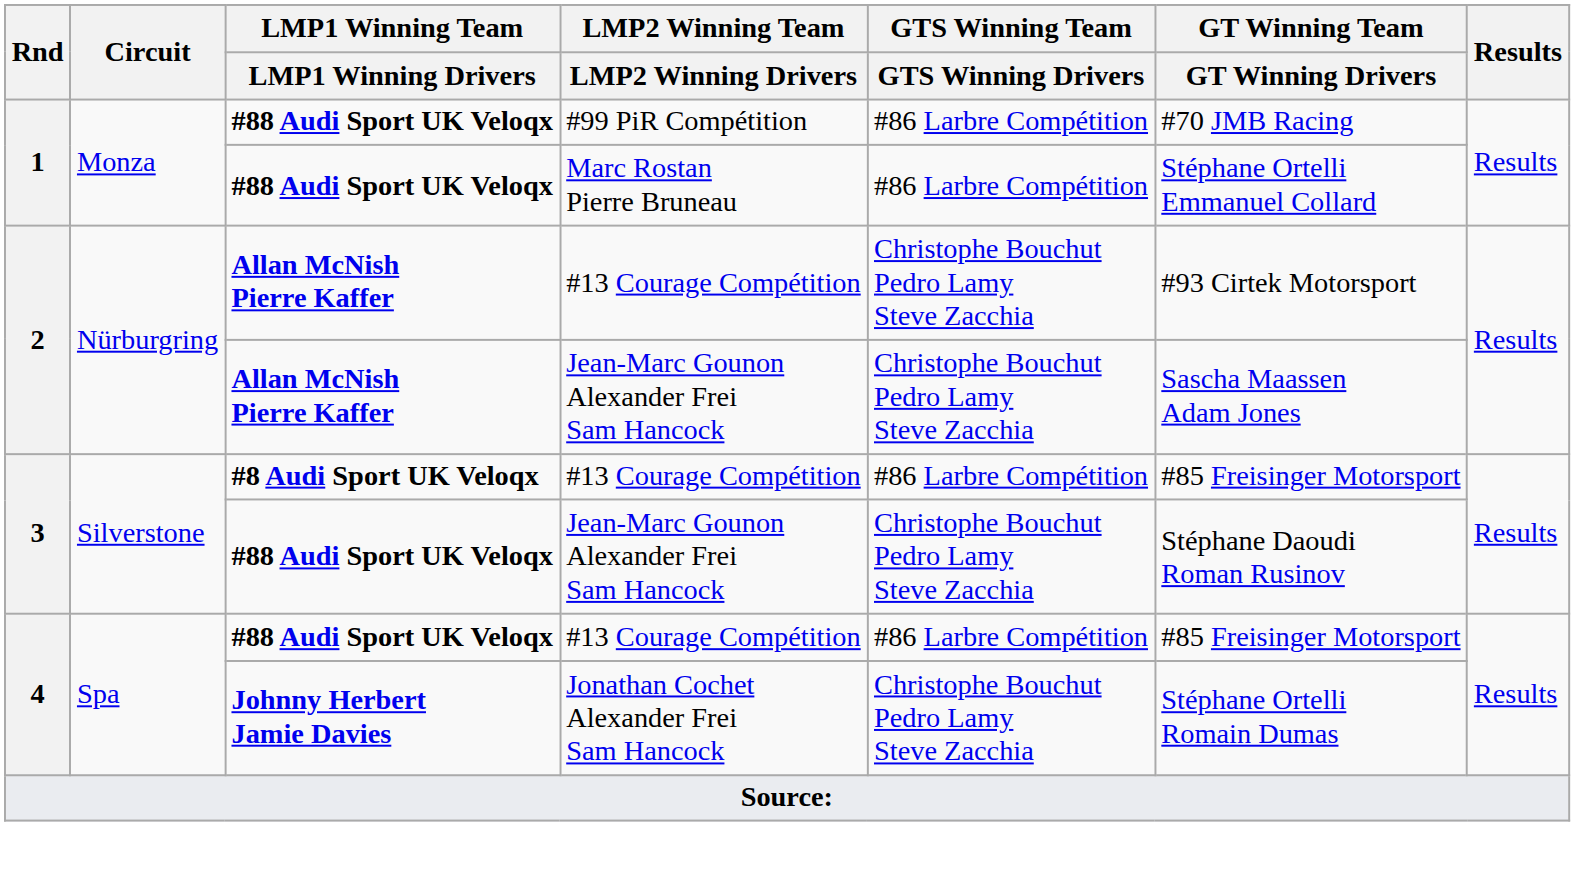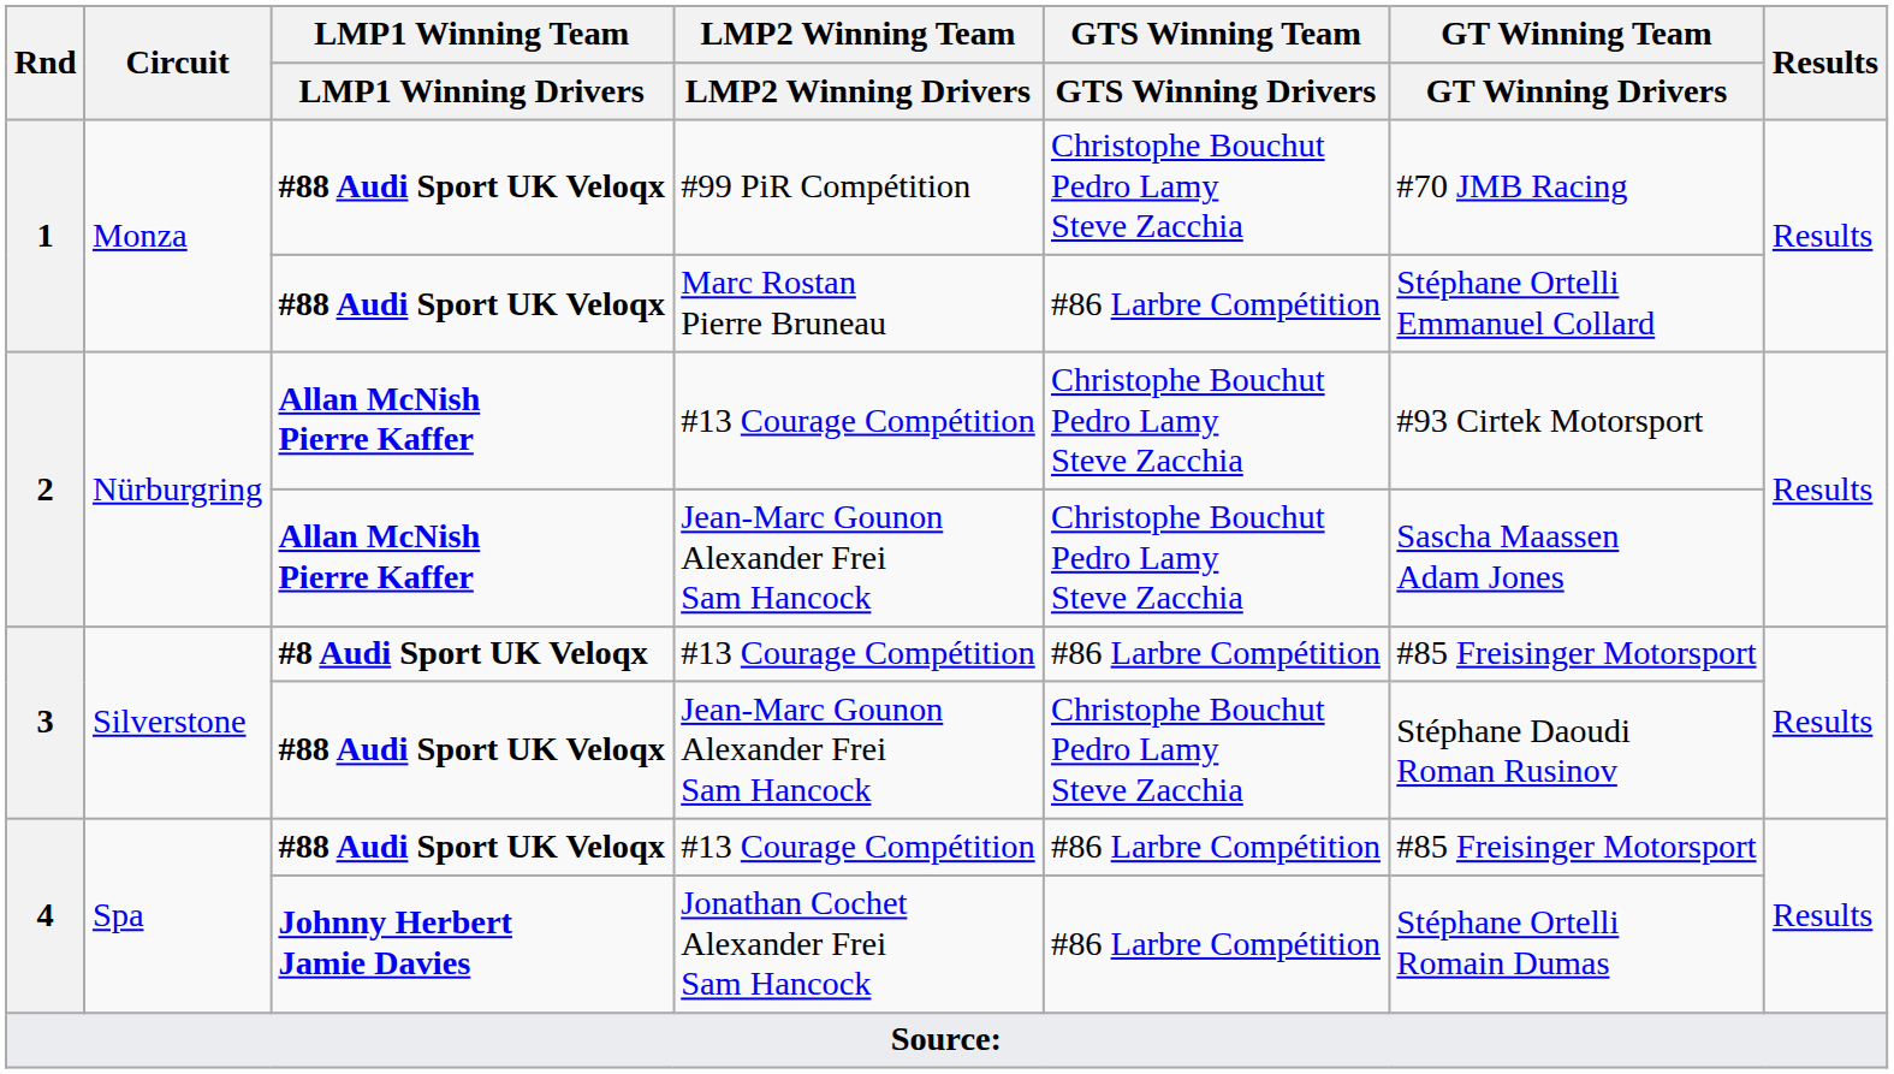#99 PiR Compétition | GTS Winning Team / GTS Winning Drivers: #86 Larbre Compétition -> Christophe Bouchut Pedro Lamy Steve Zacchia
Jonathan Cochet Alexander Frei Sam Hancock | GTS Winning Team / GTS Winning Drivers: Christophe Bouchut Pedro Lamy Steve Zacchia -> #86 Larbre Compétition
